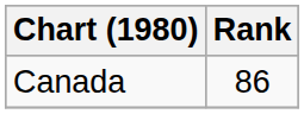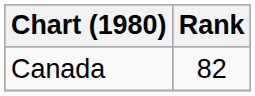Canada | Rank: 86 -> 82
